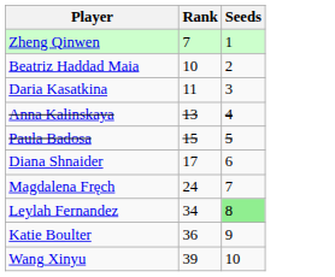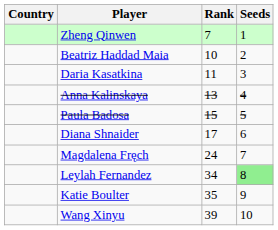+ column: Country
Katie Boulter | Rank: 36 -> 35
